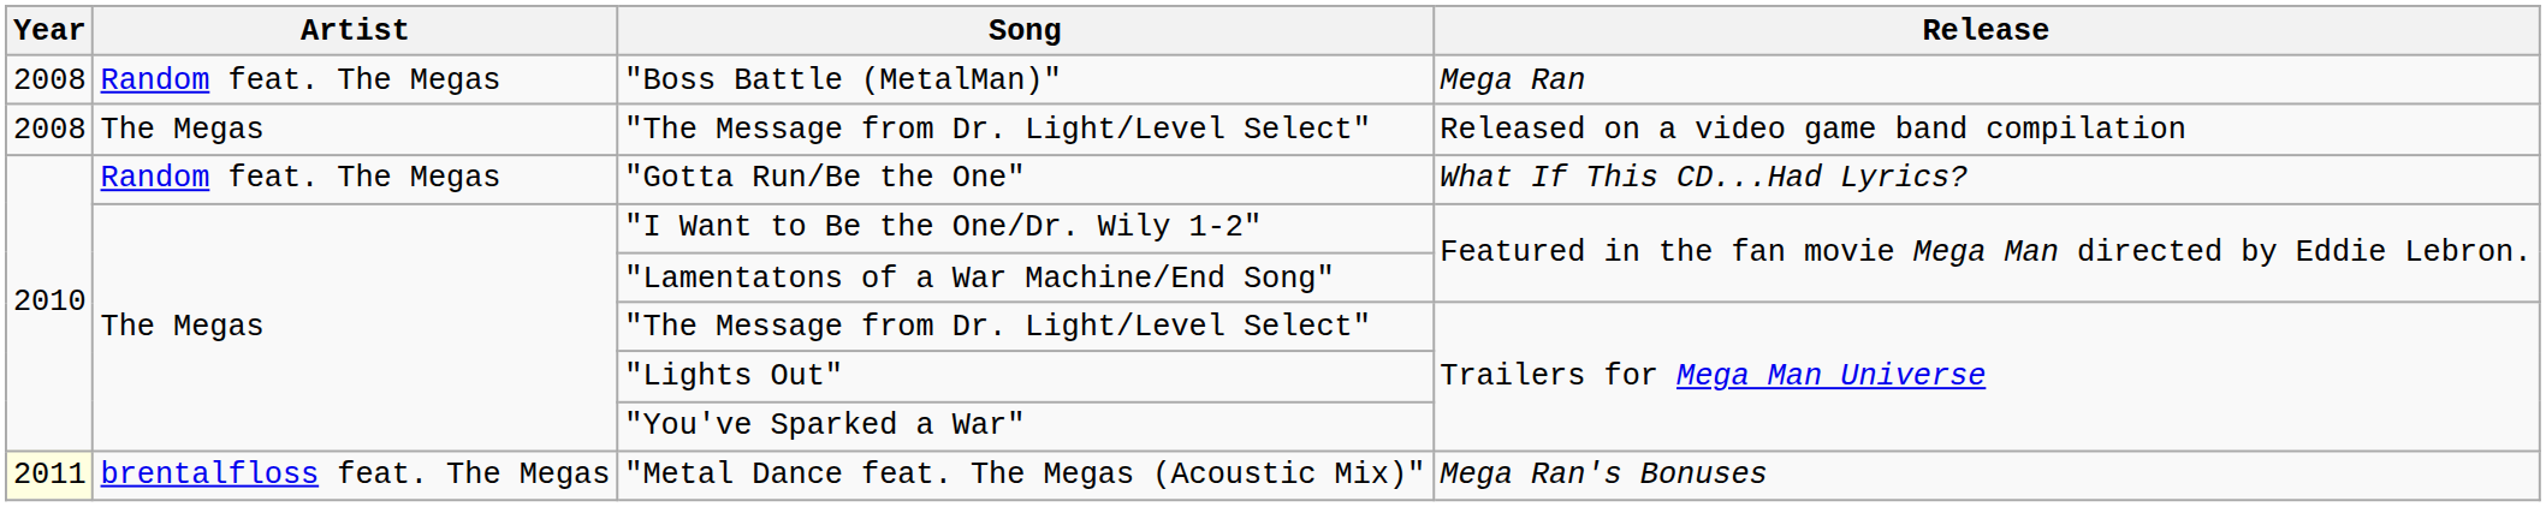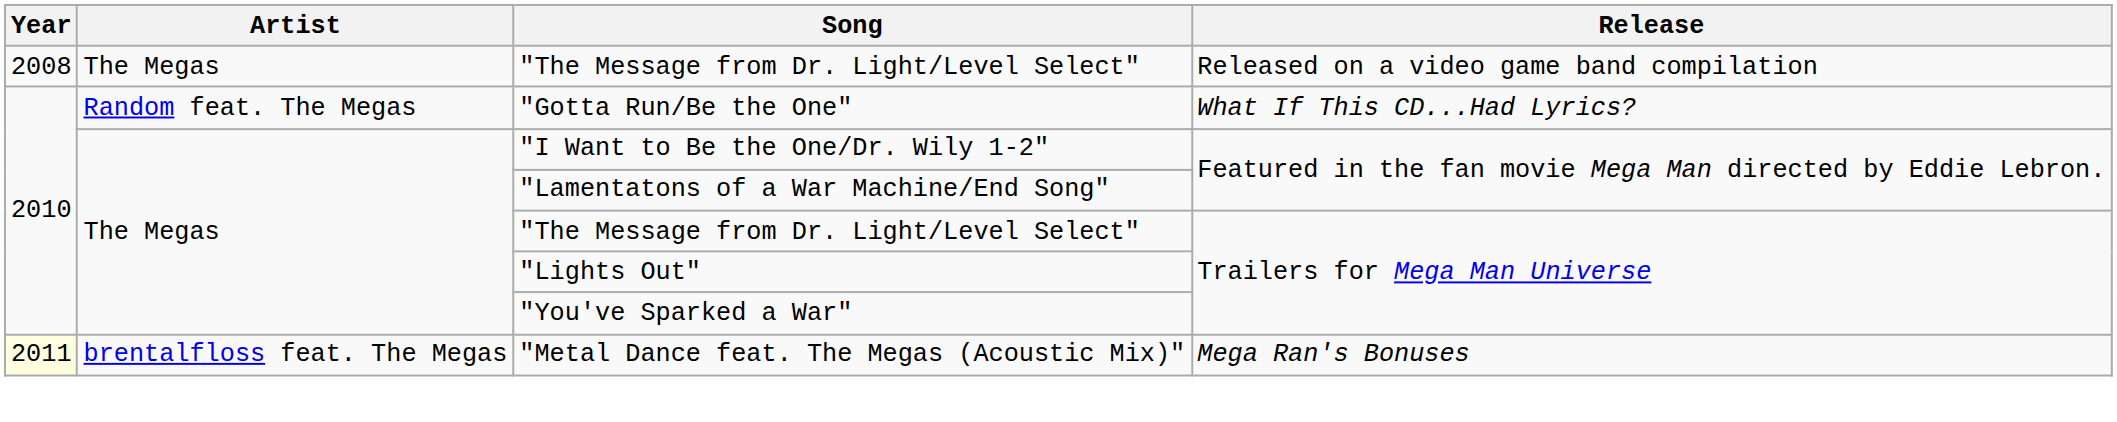- row: 2008 | Random feat. The Megas | "Boss Battle (MetalMan)" | Mega Ran
